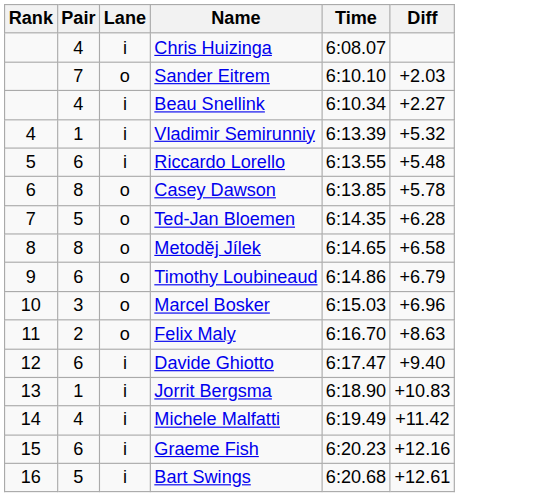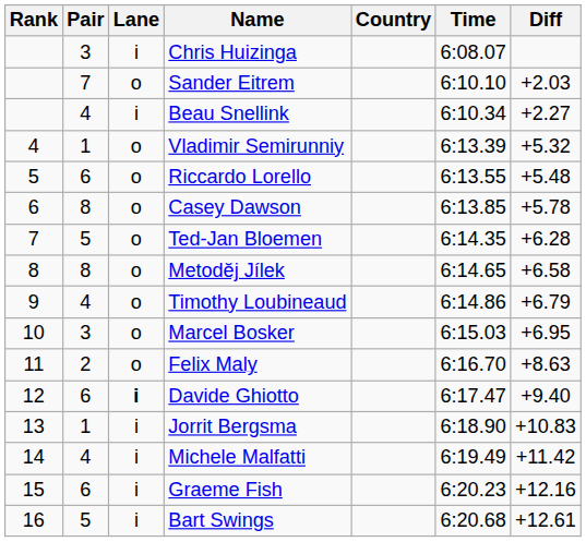+ column: Country
Chris Huizinga | Pair: 4 -> 3
Vladimir Semirunniy | Lane: i -> o
Riccardo Lorello | Lane: i -> o
Timothy Loubineaud | Pair: 6 -> 4
Marcel Bosker | Diff: +6.96 -> +6.95
Davide Ghiotto | Lane: normal -> bold
